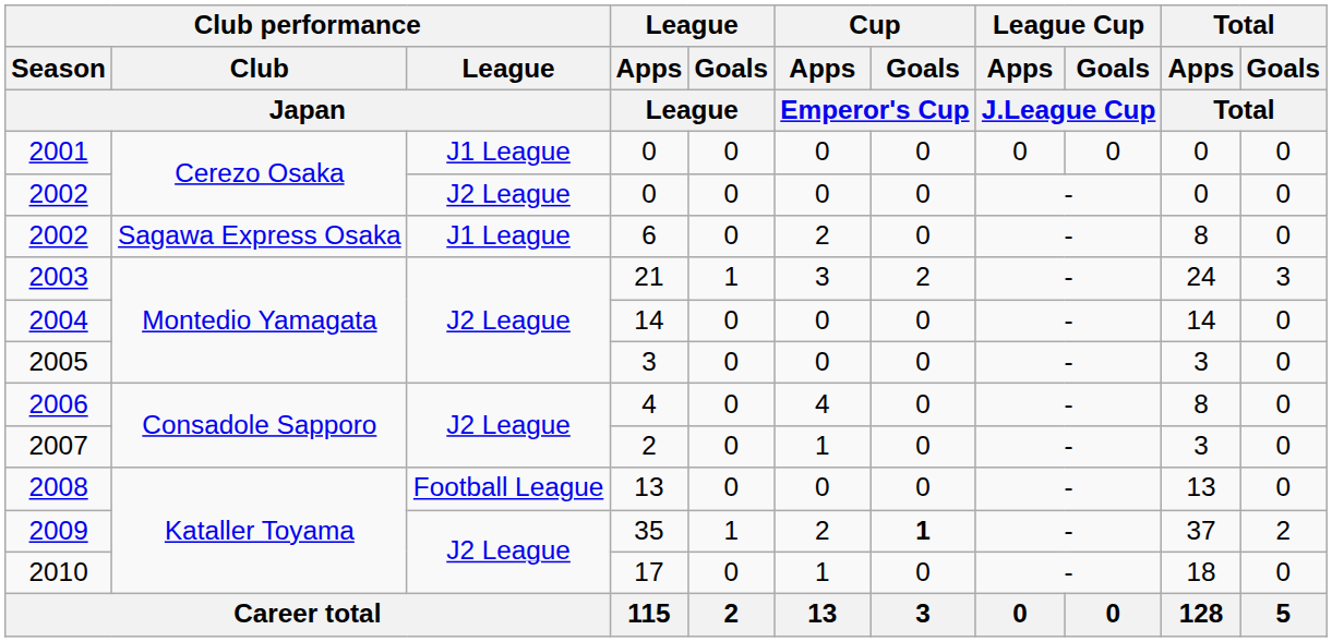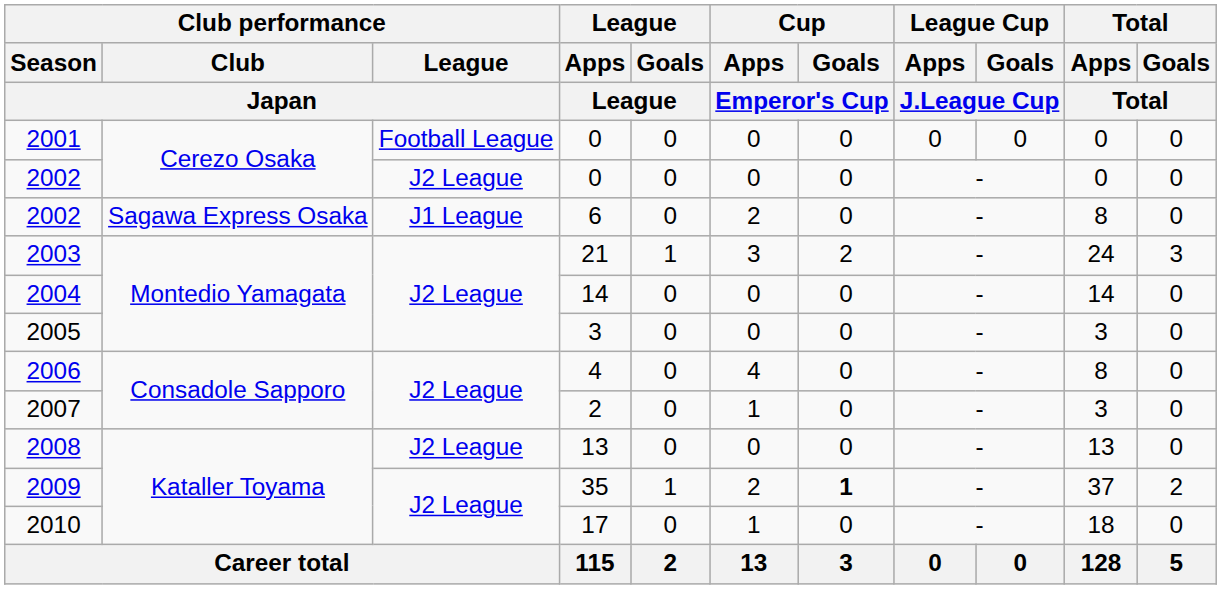2001 | Club performance / League / Japan: J1 League -> Football League
2008 | Club performance / League / Japan: Football League -> J2 League
